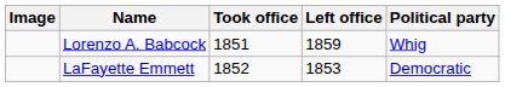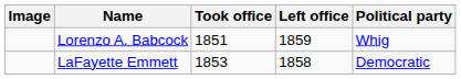LaFayette Emmett | Took office: 1852 -> 1853
LaFayette Emmett | Left office: 1853 -> 1858
